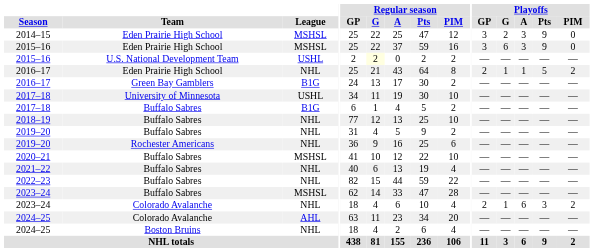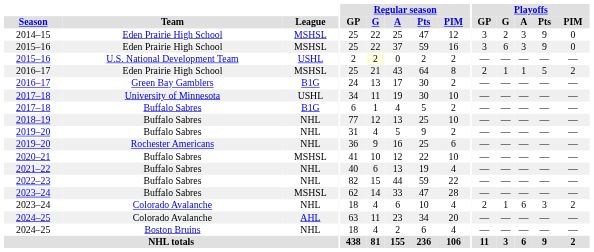2016–17 / Eden Prairie High School | League: NHL -> MSHSL
